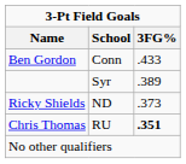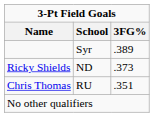- row: Ben Gordon | Conn | .433
Chris Thomas | 3FG%: bold -> normal
